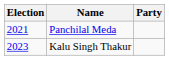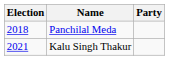Panchilal Meda | Election: 2021 -> 2018
Kalu Singh Thakur | Election: 2023 -> 2021
